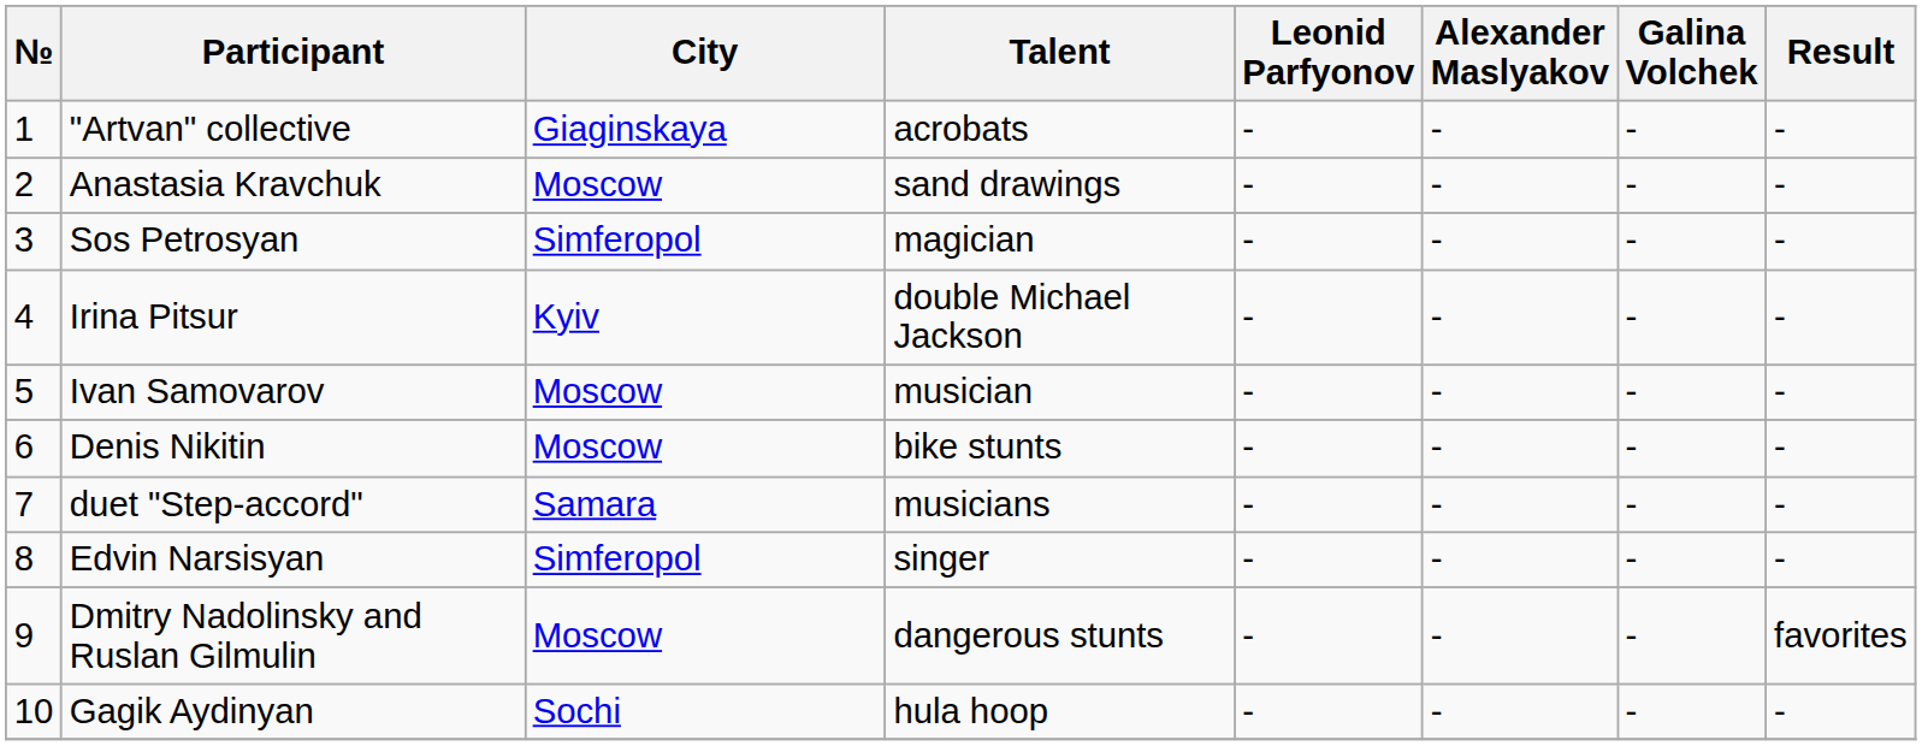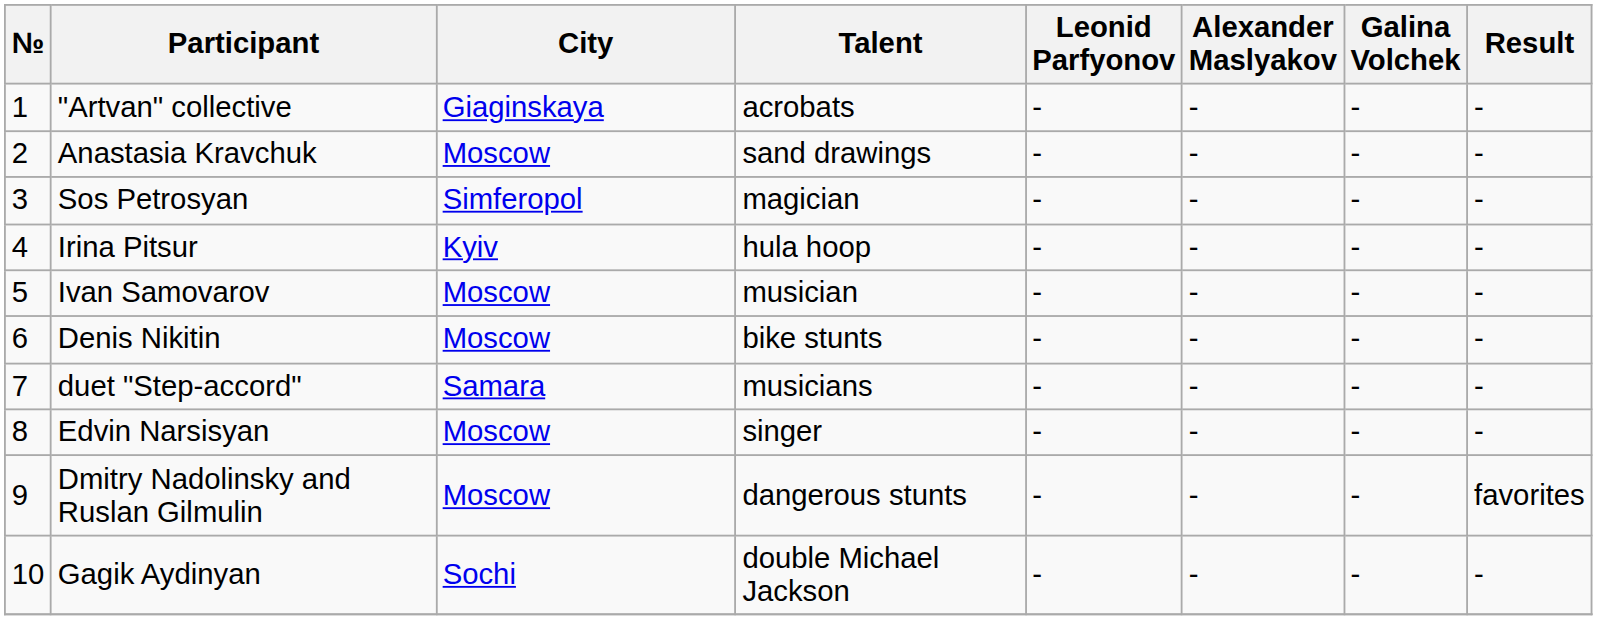Irina Pitsur | Talent: double Michael Jackson -> hula hoop
Edvin Narsisyan | City: Simferopol -> Moscow
Gagik Aydinyan | Talent: hula hoop -> double Michael Jackson
